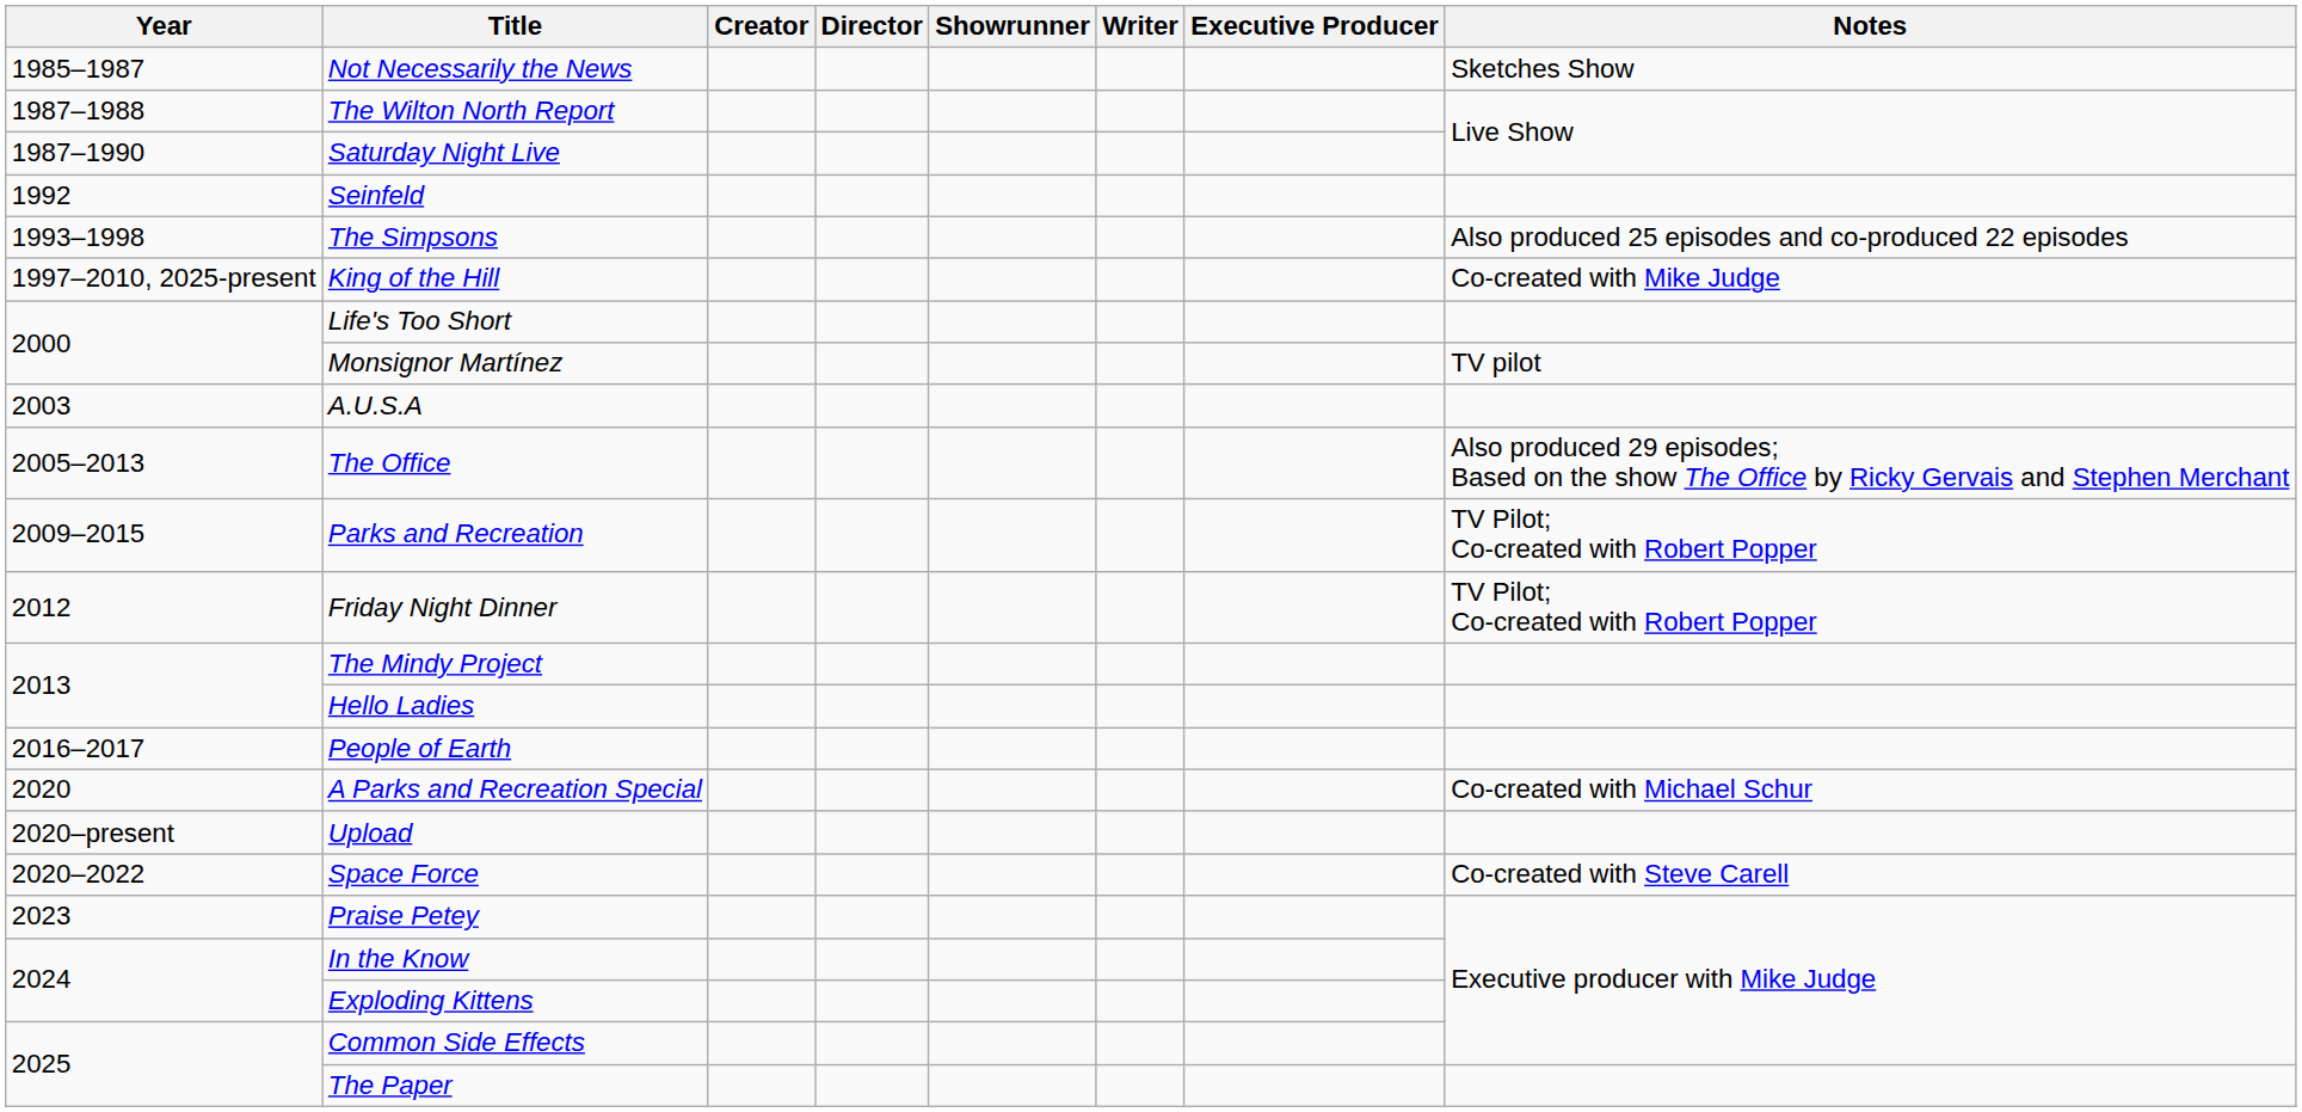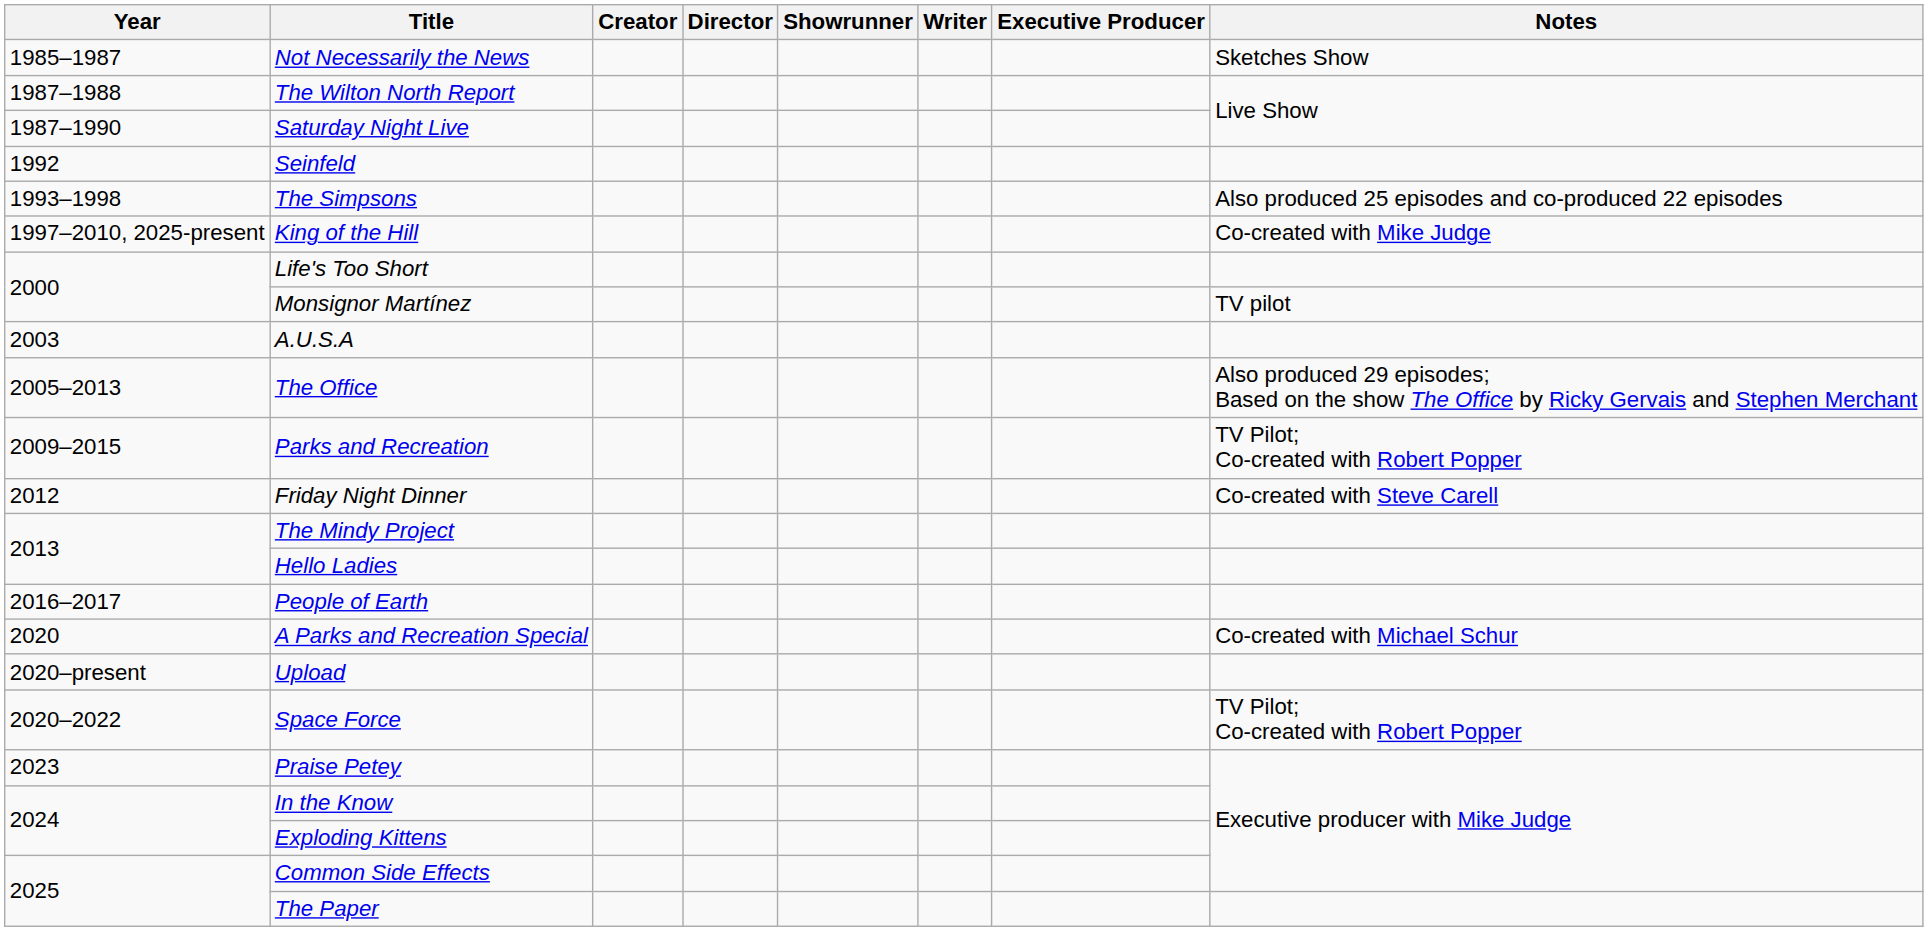Friday Night Dinner | Notes: TV Pilot; Co-created with Robert Popper -> Co-created with Steve Carell
Space Force | Notes: Co-created with Steve Carell -> TV Pilot; Co-created with Robert Popper
